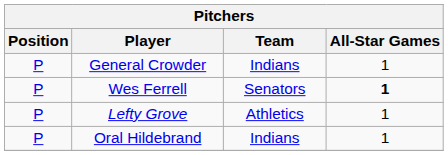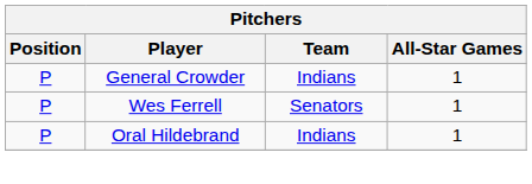Wes Ferrell | All-Star Games: bold -> normal
- row: P | Lefty Grove | Athletics | 1
